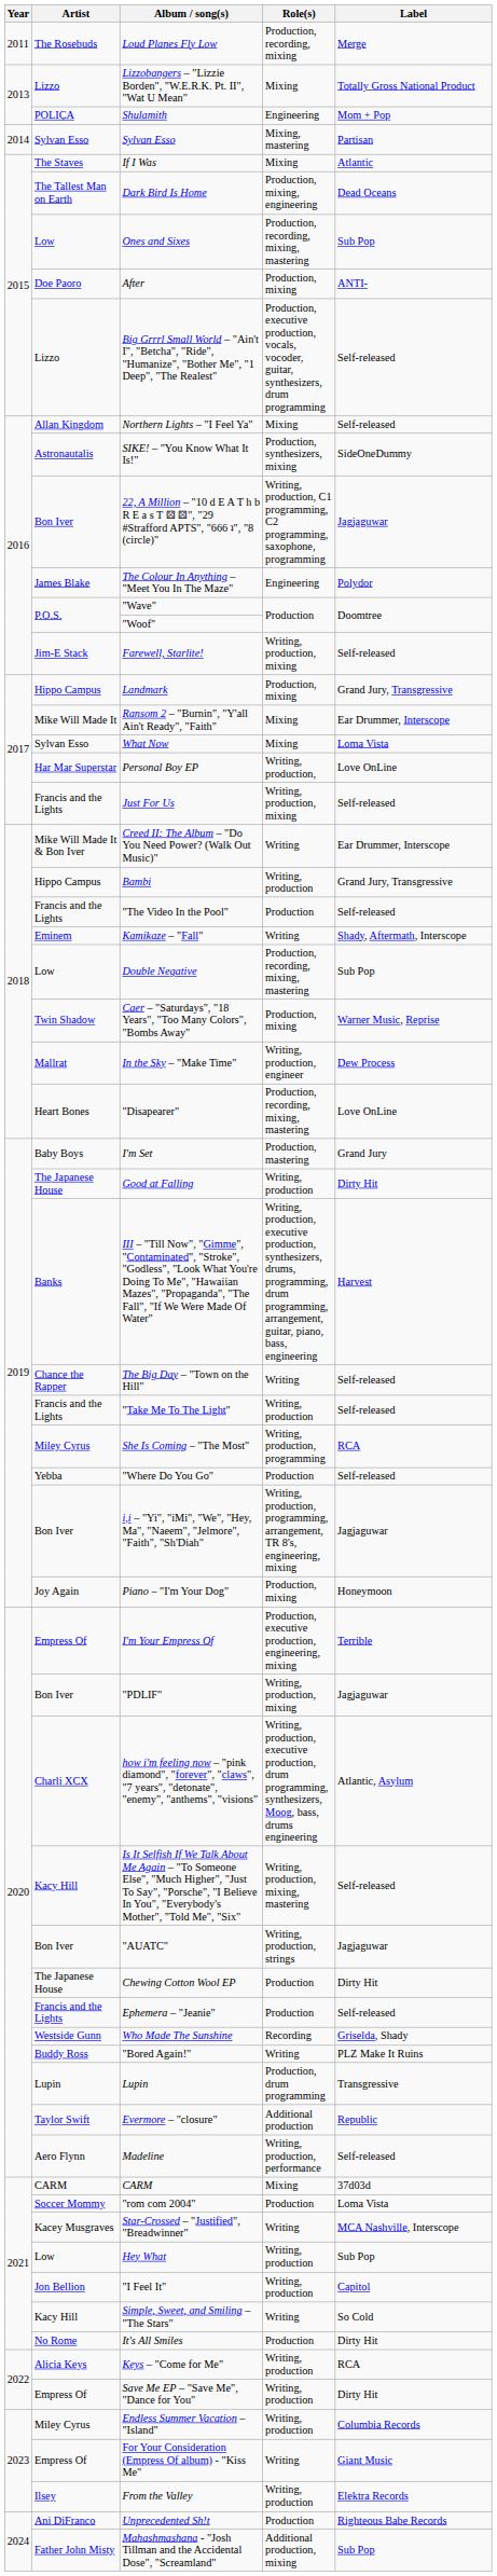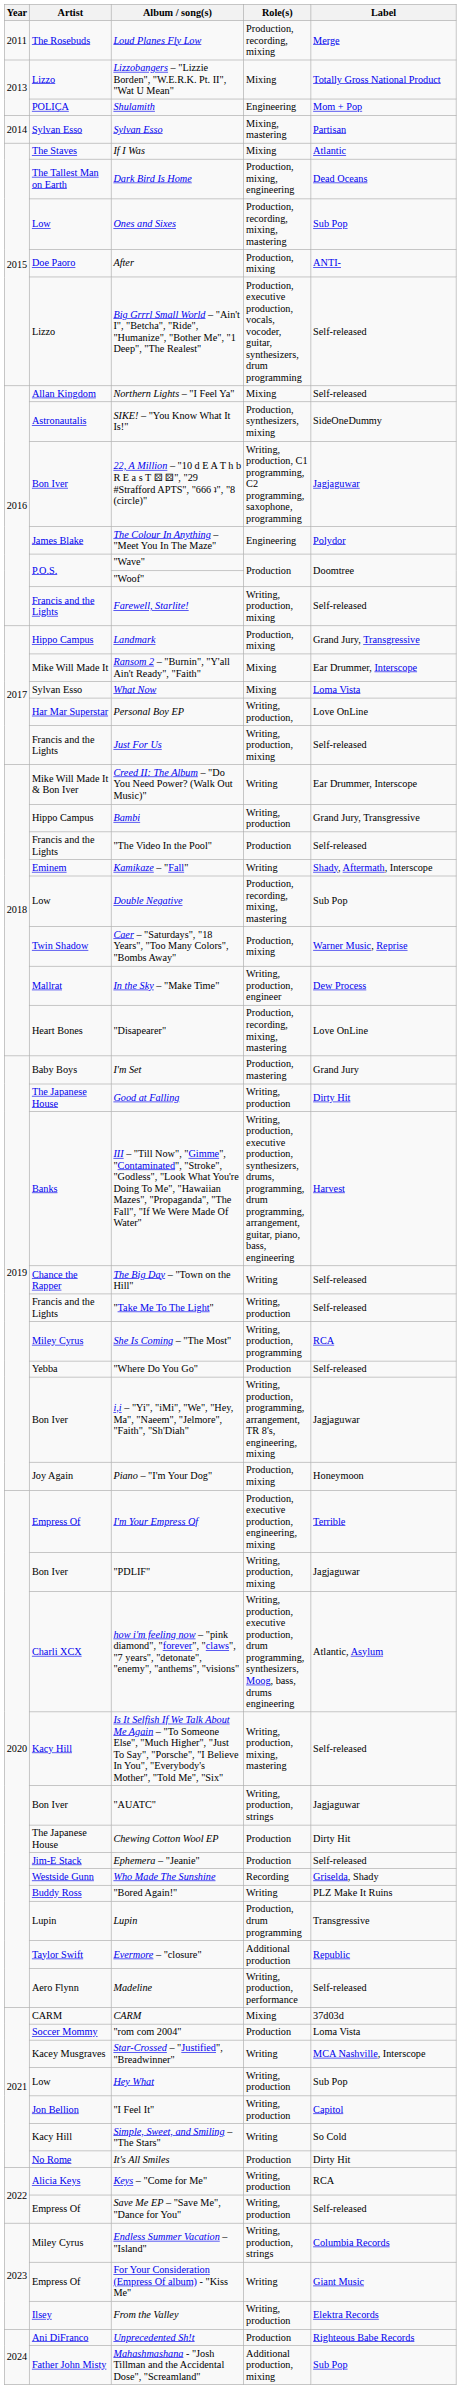Farewell, Starlite! | Artist: Jim-E Stack -> Francis and the Lights
Ephemera – "Jeanie" | Artist: Francis and the Lights -> Jim-E Stack
Save Me EP – "Save Me", "Dance for You" | Label: Dirty Hit -> Self-released
Endless Summer Vacation – "Island" | Role(s): Writing, production -> Writing, production, strings
